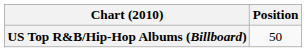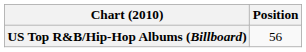US Top R&B/Hip-Hop Albums (Billboard) | Position: 50 -> 56
